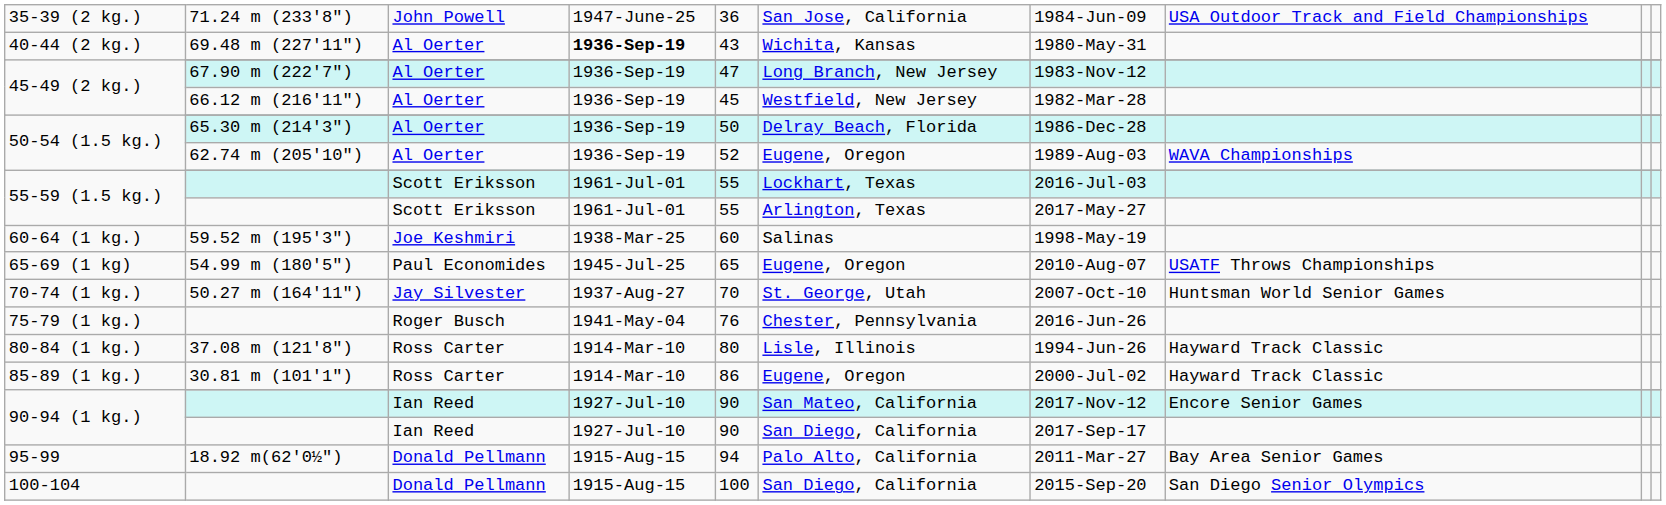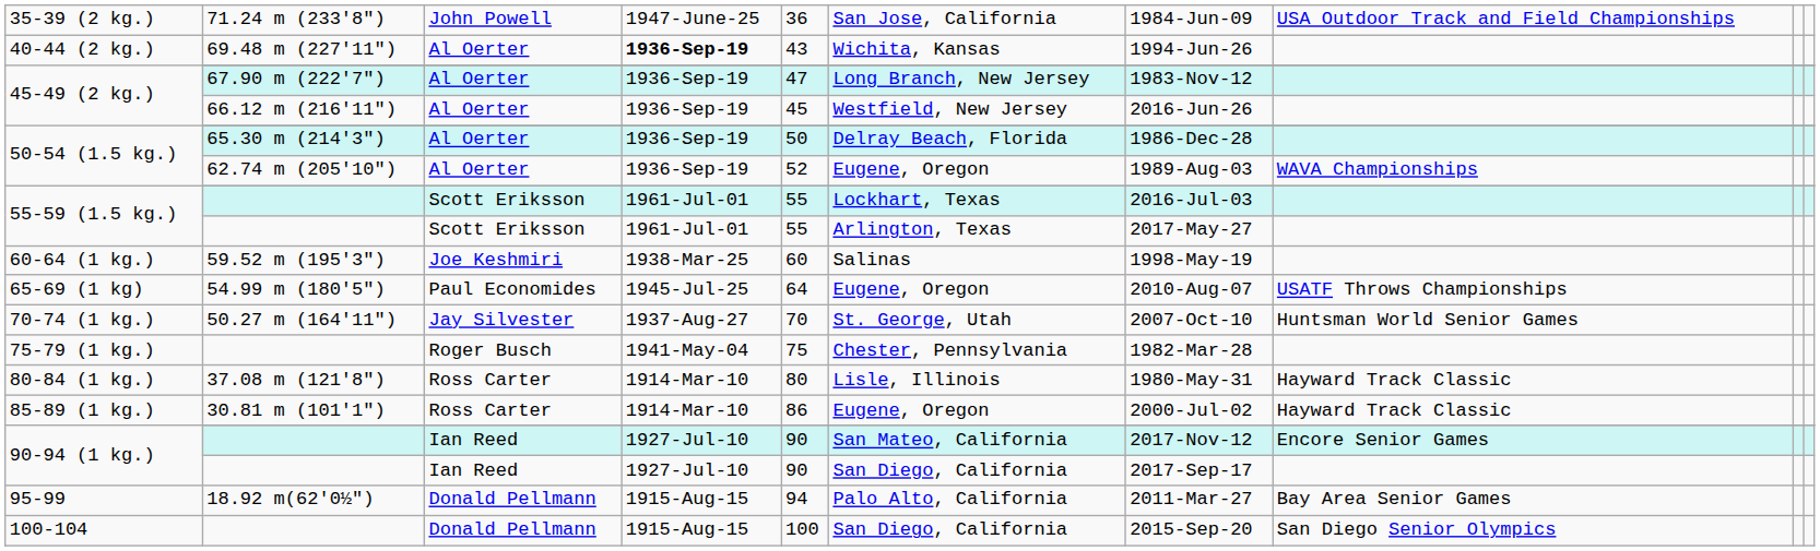40-44 (2 kg.) | column 7: 1980-May-31 -> 1994-Jun-26
45-49 (2 kg.) / 66.12 m (216'11") | column 7: 1982-Mar-28 -> 2016-Jun-26
65-69 (1 kg) | column 5: 65 -> 64
75-79 (1 kg.) | column 5: 76 -> 75
75-79 (1 kg.) | column 7: 2016-Jun-26 -> 1982-Mar-28
80-84 (1 kg.) | column 7: 1994-Jun-26 -> 1980-May-31
